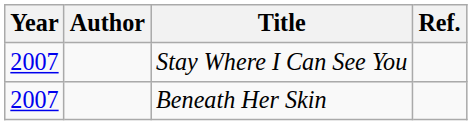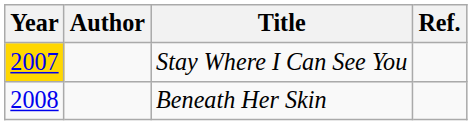Stay Where I Can See You | Year: no background -> gold background
Beneath Her Skin | Year: 2007 -> 2008
